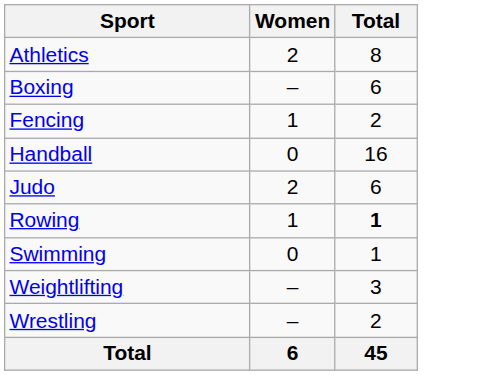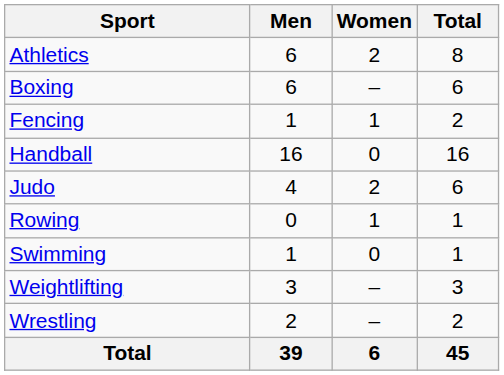+ column: Men | 6 | 6 | 1 | 16 | 4 | 0 | 1 | 3 | 2 | 39
Rowing | Total: bold -> normal
